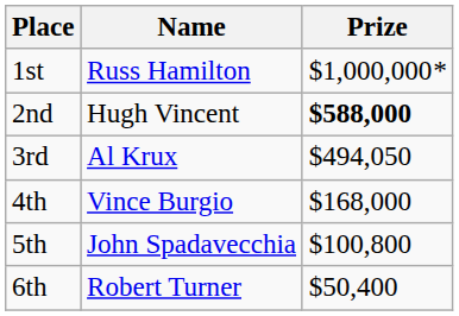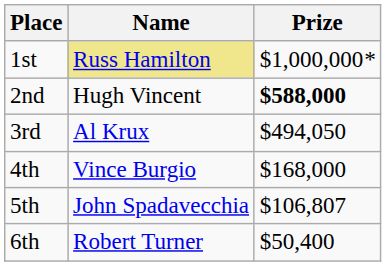1st | Name: no background -> khaki background
5th | Prize: $100,800 -> $106,807
